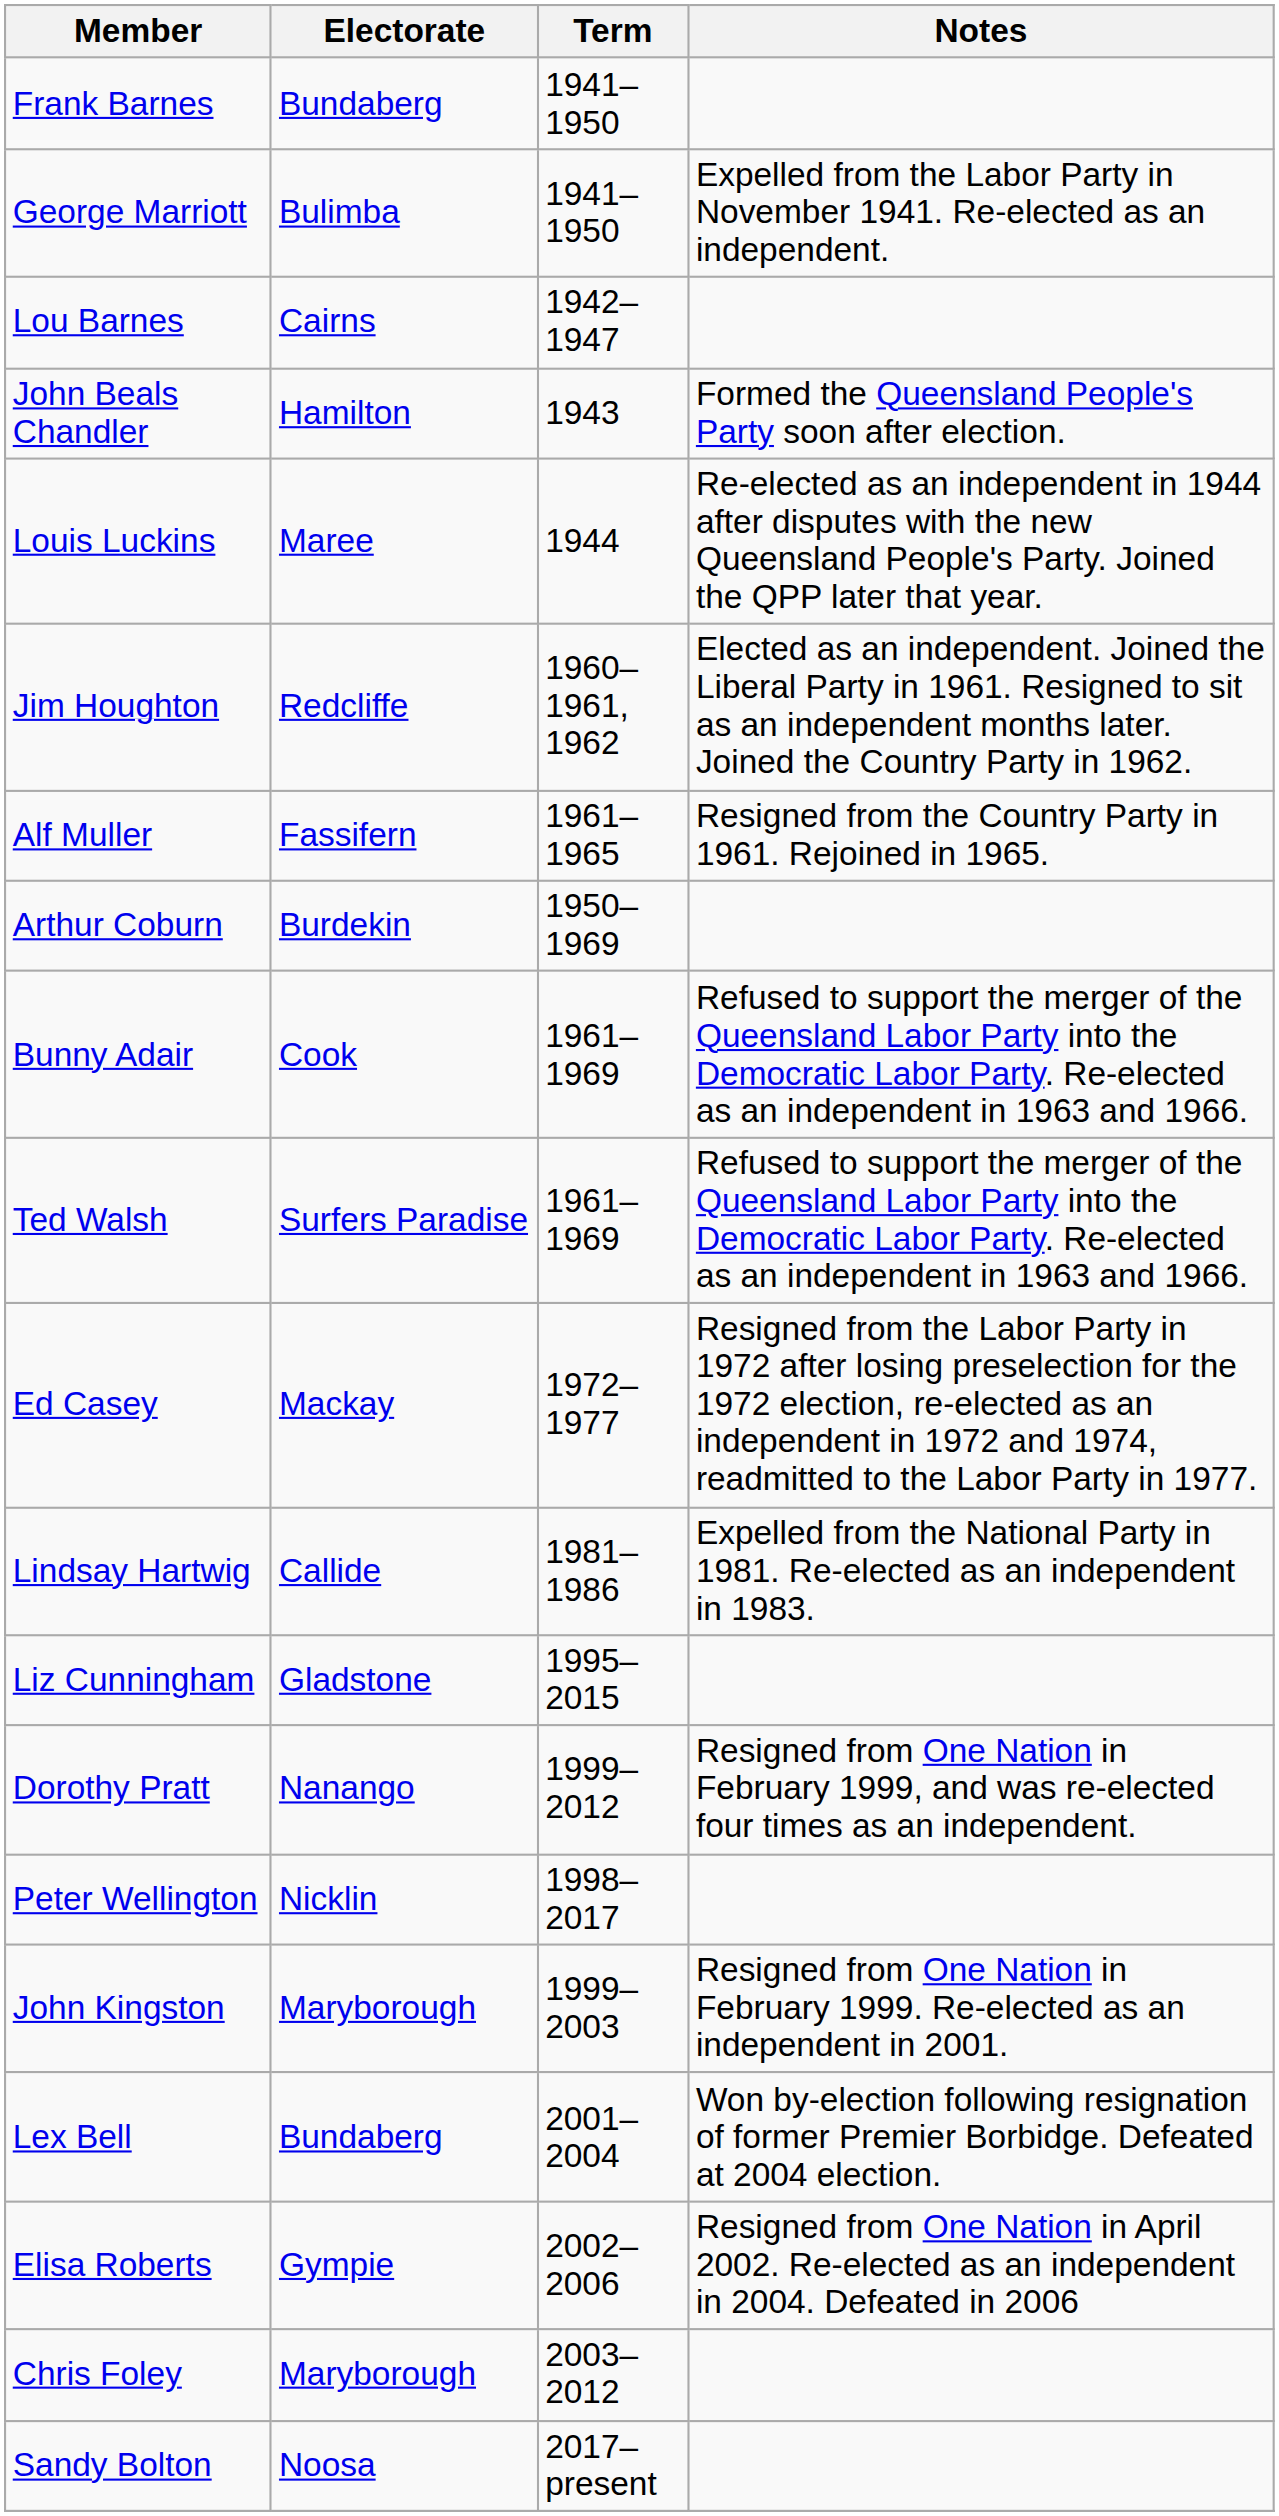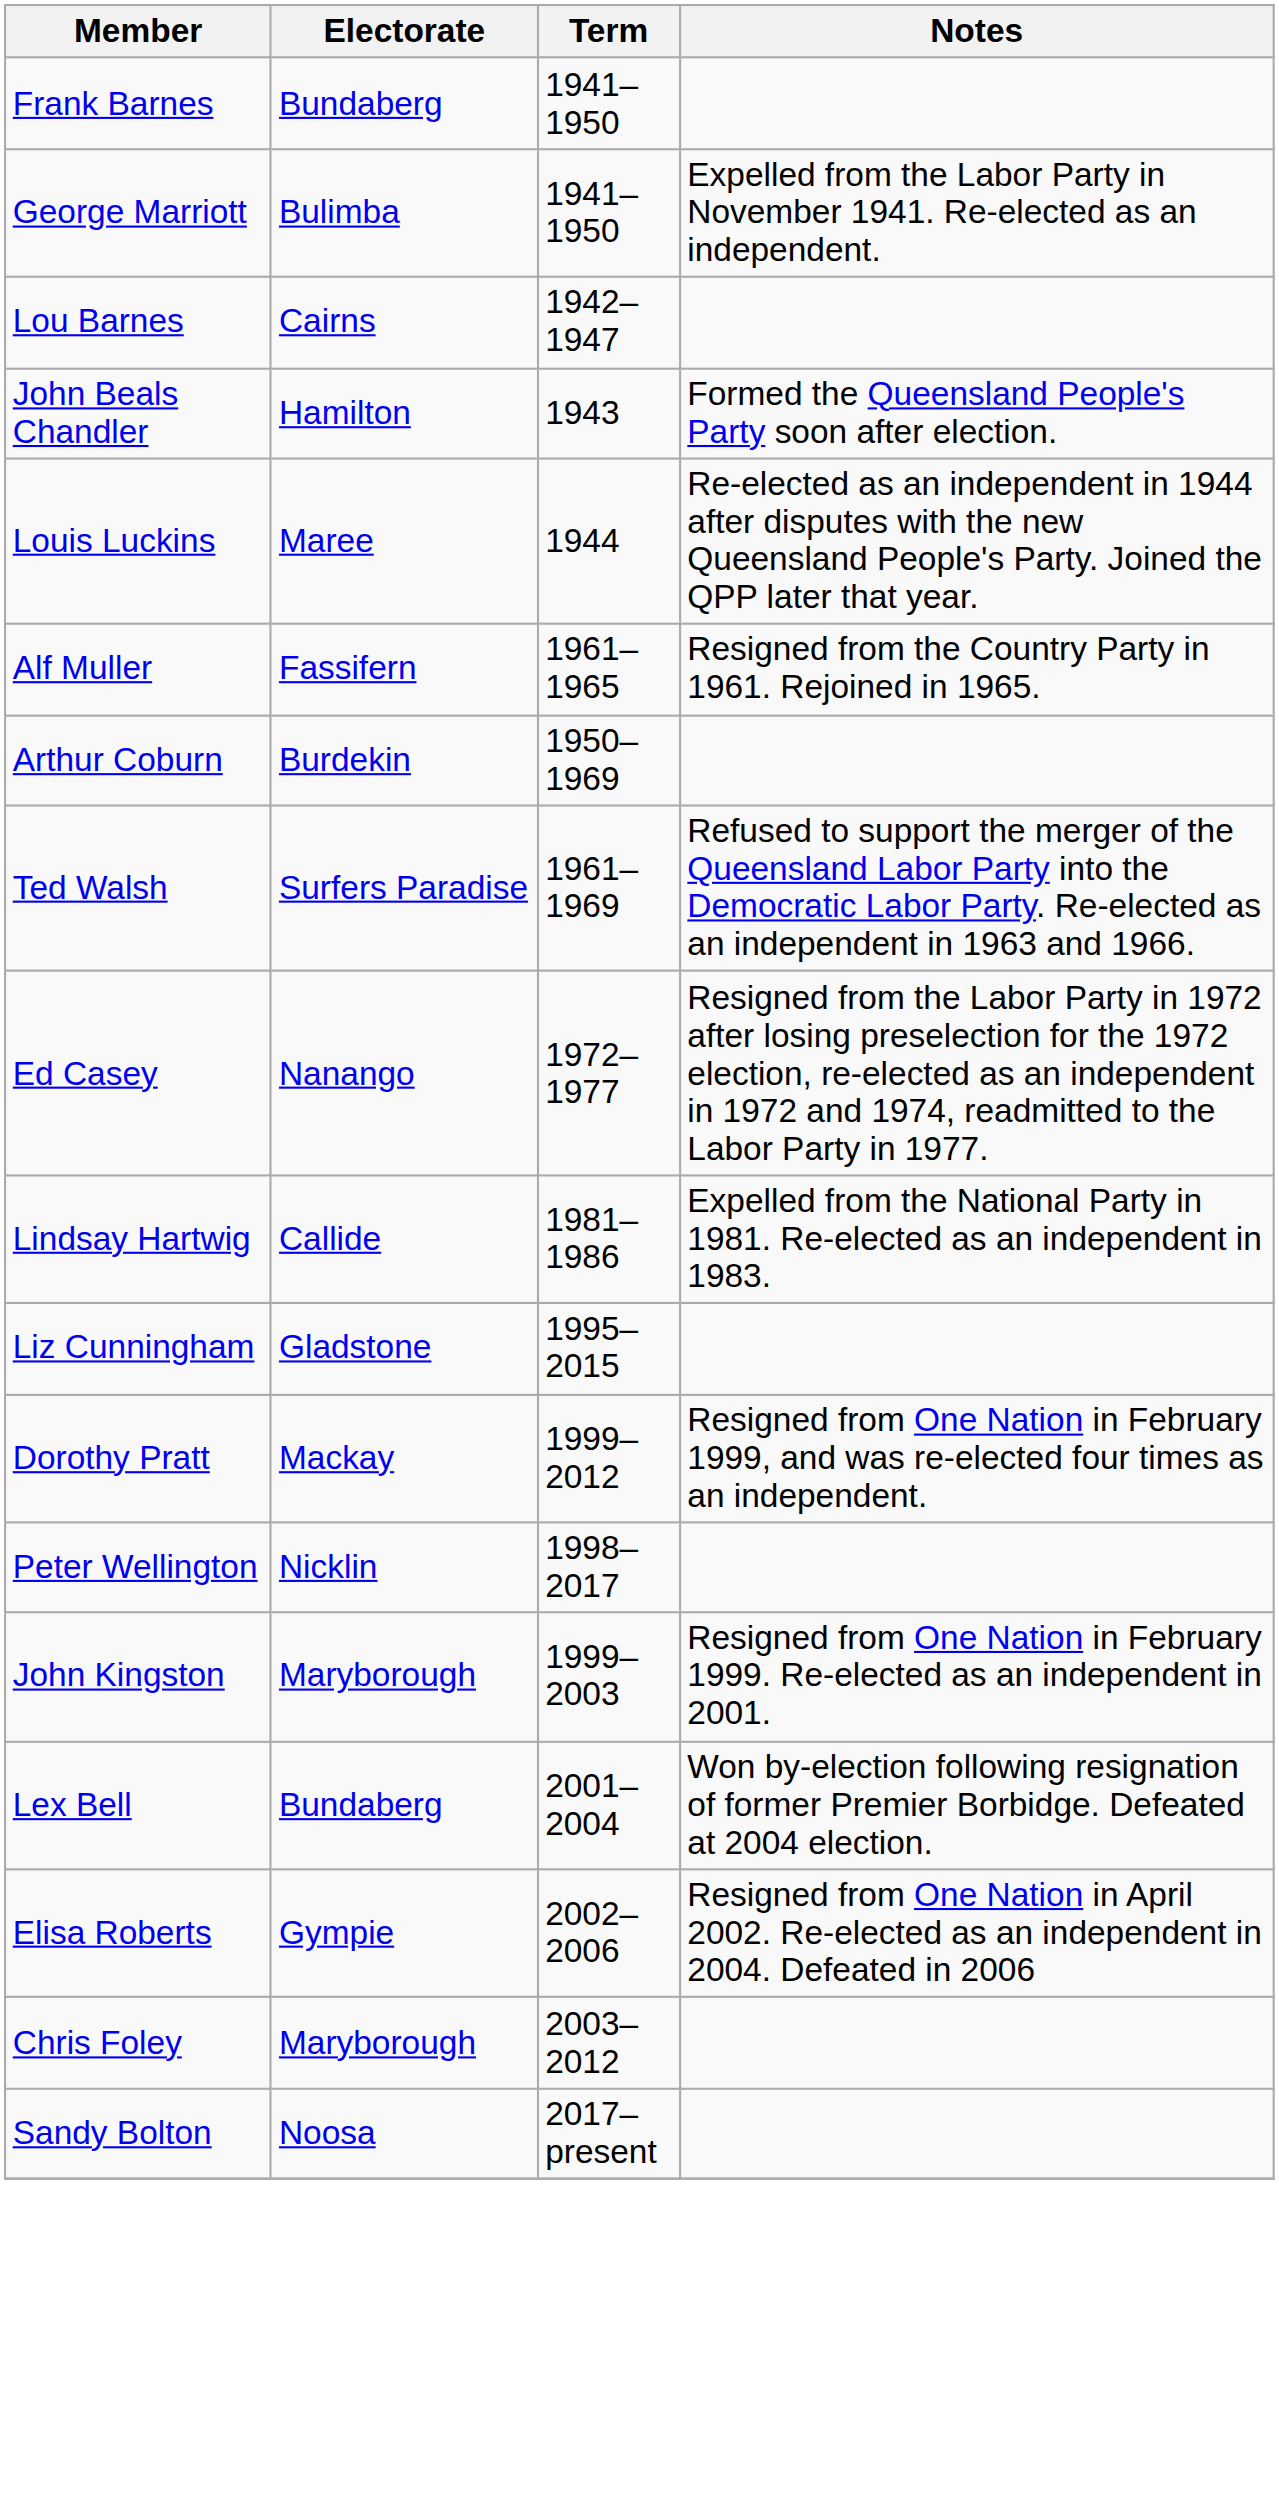- row: Jim Houghton | Redcliffe | 1960–1961, 1962 | Elected as an independent. Joined the Liberal Party in 1961. Resigned to sit as an independent months later. Joined the Country Party in 1962.
- row: Bunny Adair | Cook | 1961–1969 | Refused to support the merger of the Queensland Labor Party into the Democratic Labor Party. Re-elected as an independent in 1963 and 1966.
Ed Casey | Electorate: Mackay -> Nanango
Dorothy Pratt | Electorate: Nanango -> Mackay
